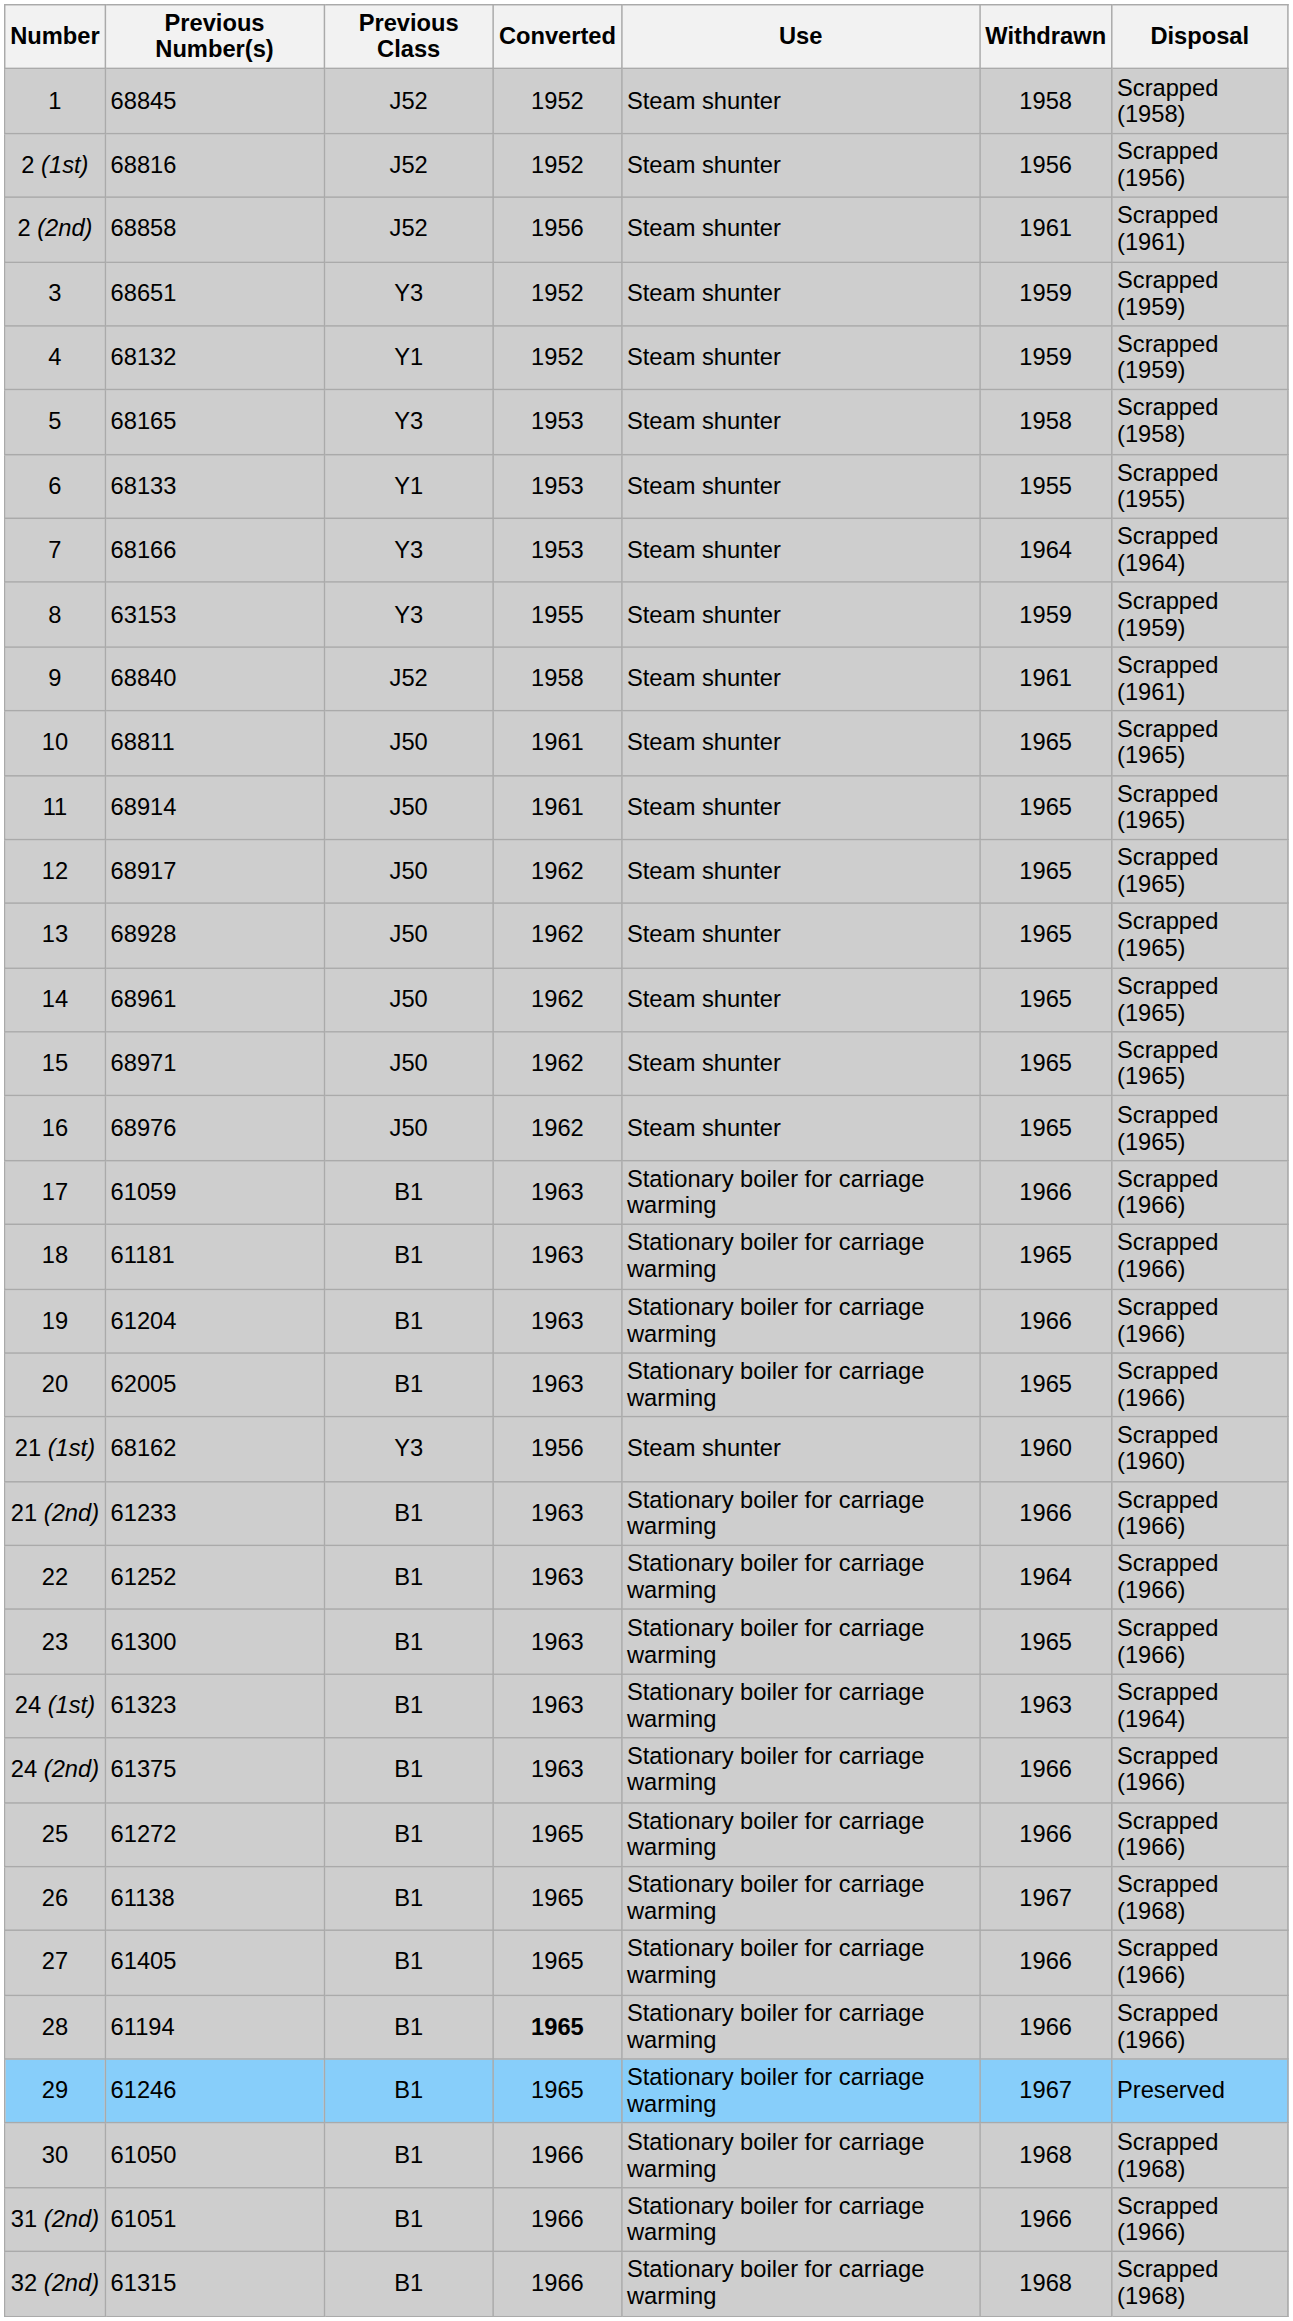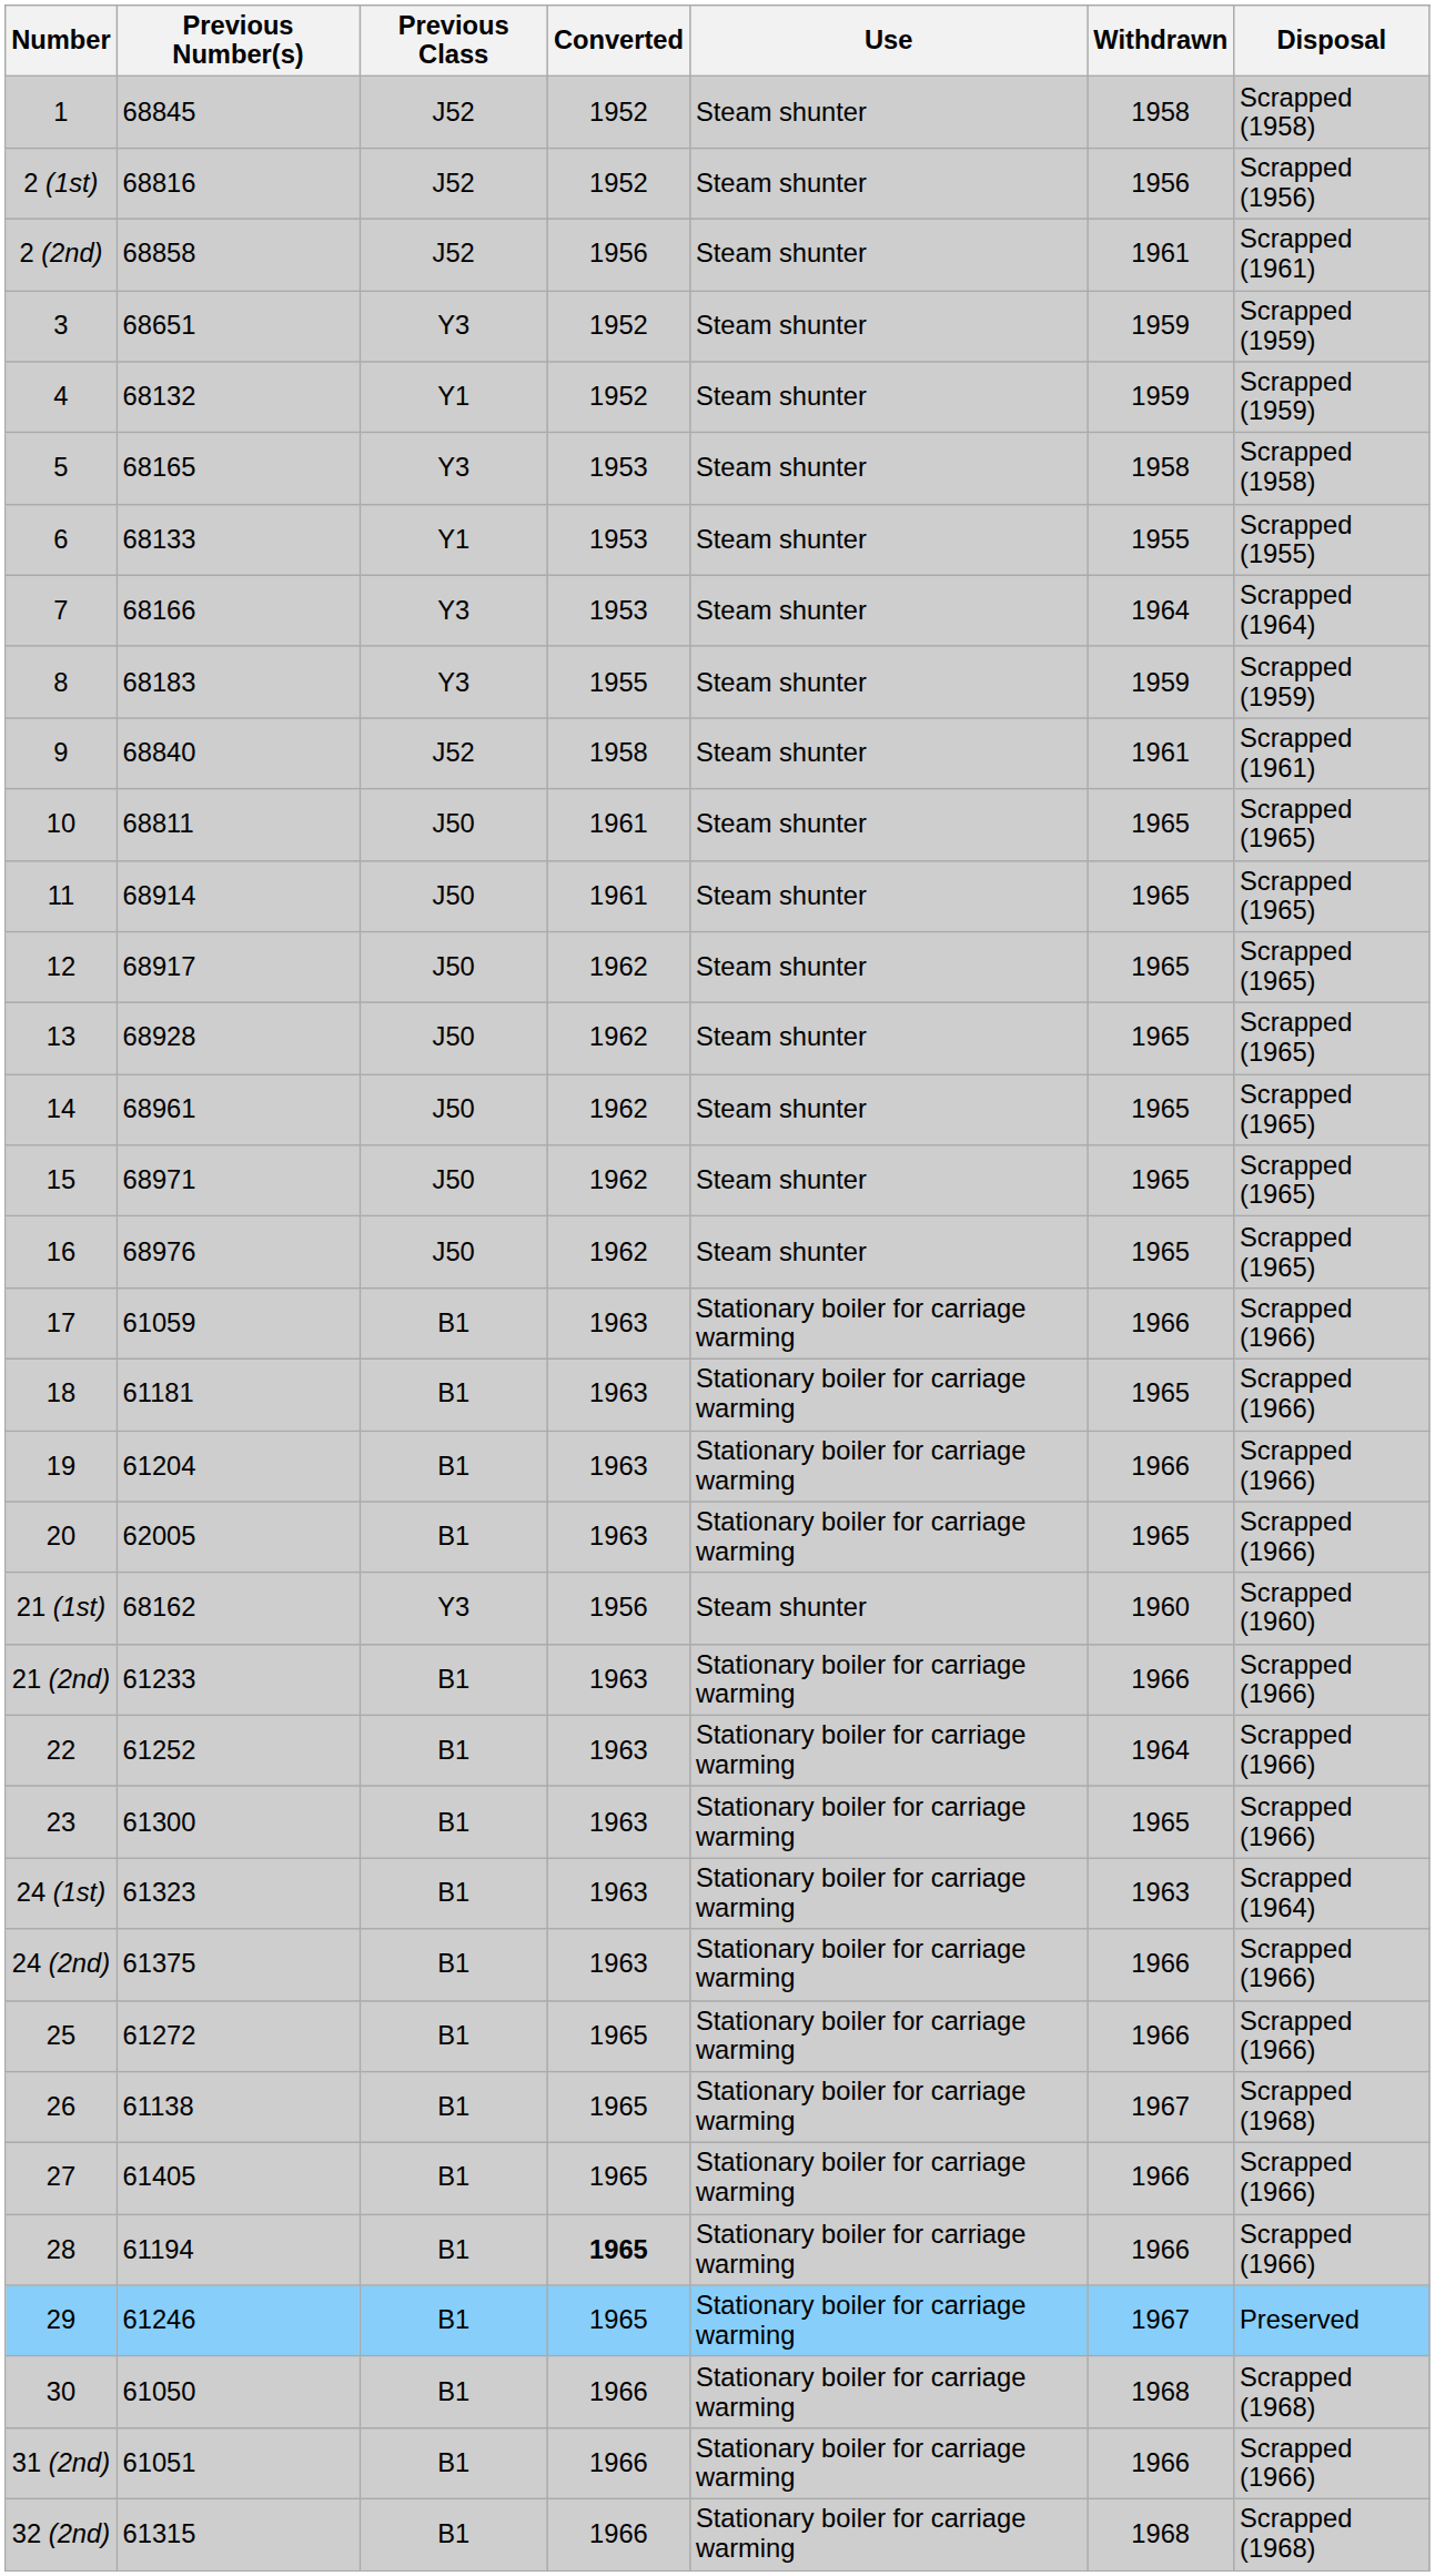8 | Previous Number(s): 63153 -> 68183
